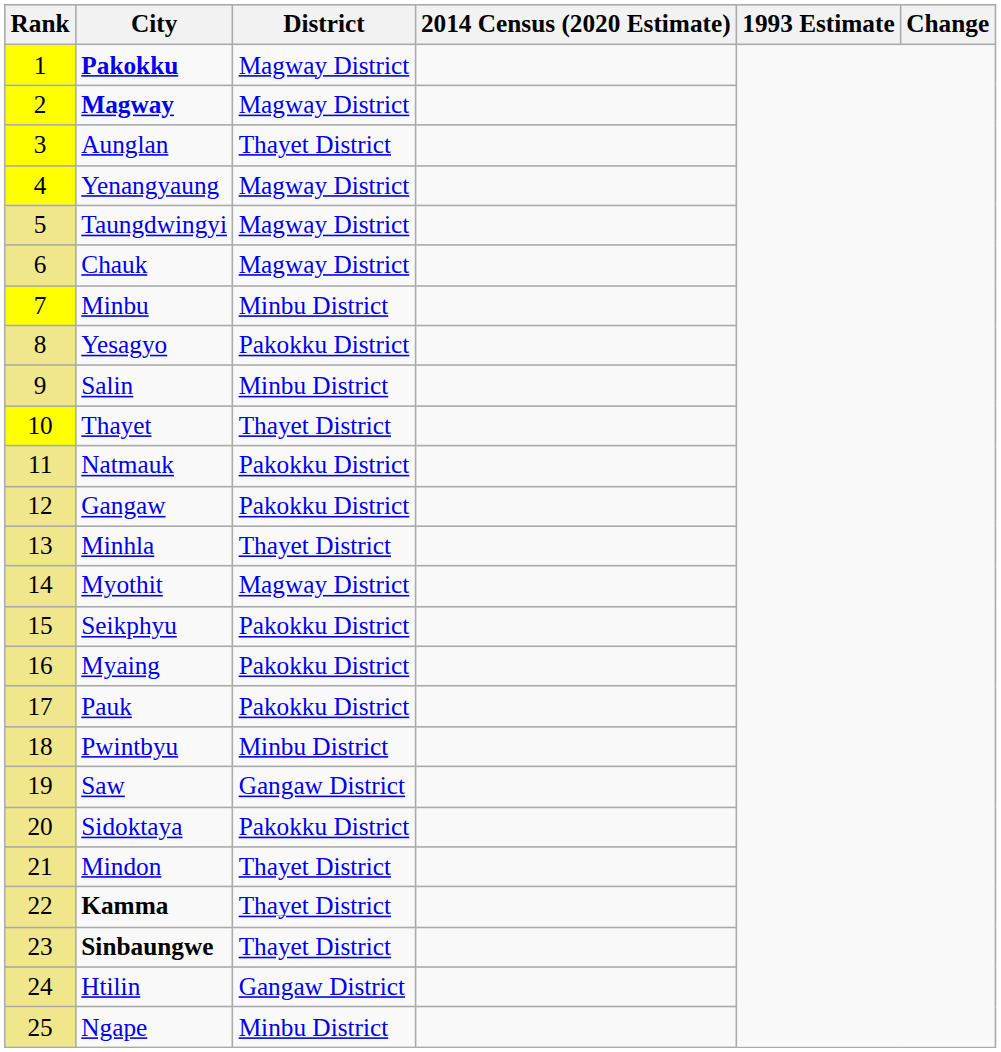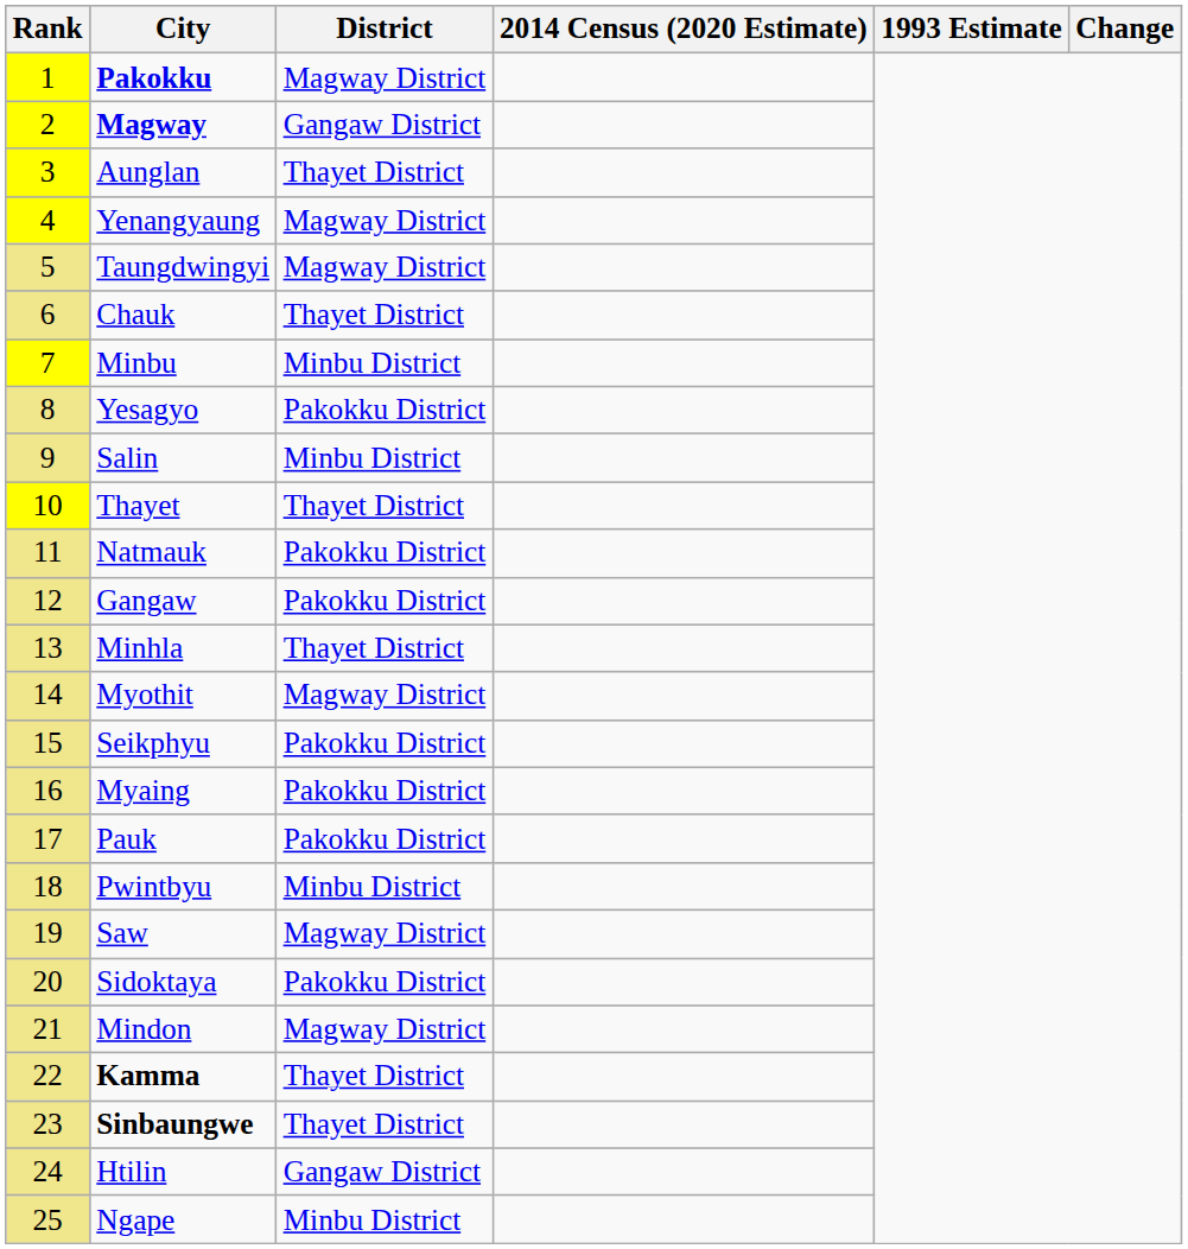Magway | District: Magway District -> Gangaw District
Chauk | District: Magway District -> Thayet District
Saw | District: Gangaw District -> Magway District
Mindon | District: Thayet District -> Magway District
